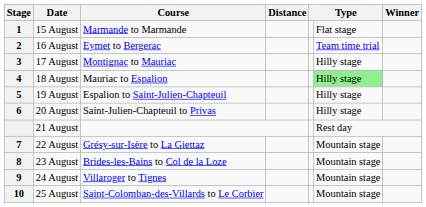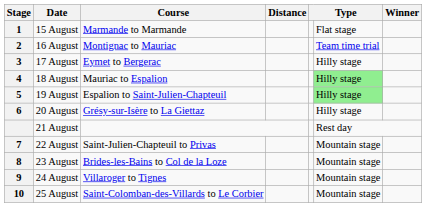16 August | Course: Eymet to Bergerac -> Montignac to Mauriac
17 August | Course: Montignac to Mauriac -> Eymet to Bergerac
19 August | column 6: no background -> lightgreen background
20 August | Course: Saint-Julien-Chapteuil to Privas -> Grésy-sur-Isère to La Giettaz
22 August | Course: Grésy-sur-Isère to La Giettaz -> Saint-Julien-Chapteuil to Privas
